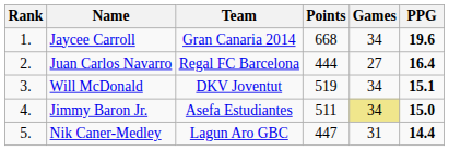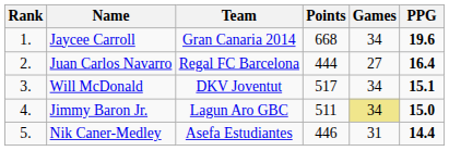Will McDonald | Points: 519 -> 517
Jimmy Baron Jr. | Team: Asefa Estudiantes -> Lagun Aro GBC
Nik Caner-Medley | Team: Lagun Aro GBC -> Asefa Estudiantes
Nik Caner-Medley | Points: 447 -> 446
